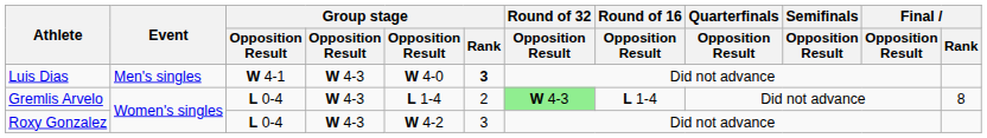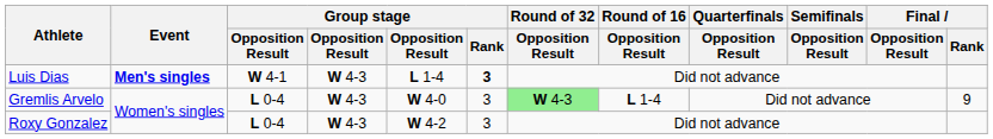Luis Dias | Event: normal -> bold
Luis Dias | column 5: W 4-0 -> L 1-4
Gremlis Arvelo | column 5: L 1-4 -> W 4-0
Gremlis Arvelo | Group stage / Rank: 2 -> 3
Gremlis Arvelo | Final / Rank: 8 -> 9
